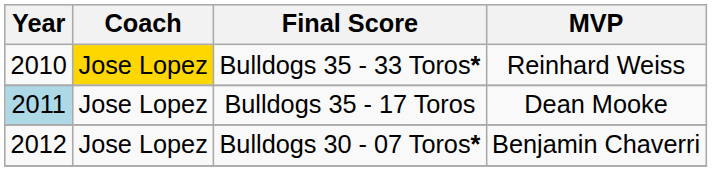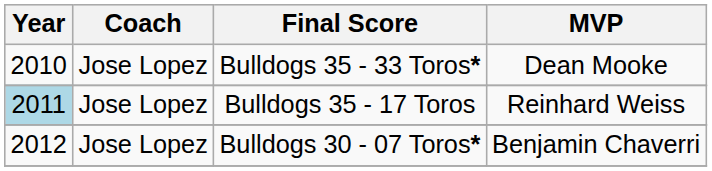Bulldogs 35 - 33 Toros* | Coach: gold background -> no background
Bulldogs 35 - 33 Toros* | MVP: Reinhard Weiss -> Dean Mooke
Bulldogs 35 - 17 Toros | MVP: Dean Mooke -> Reinhard Weiss
